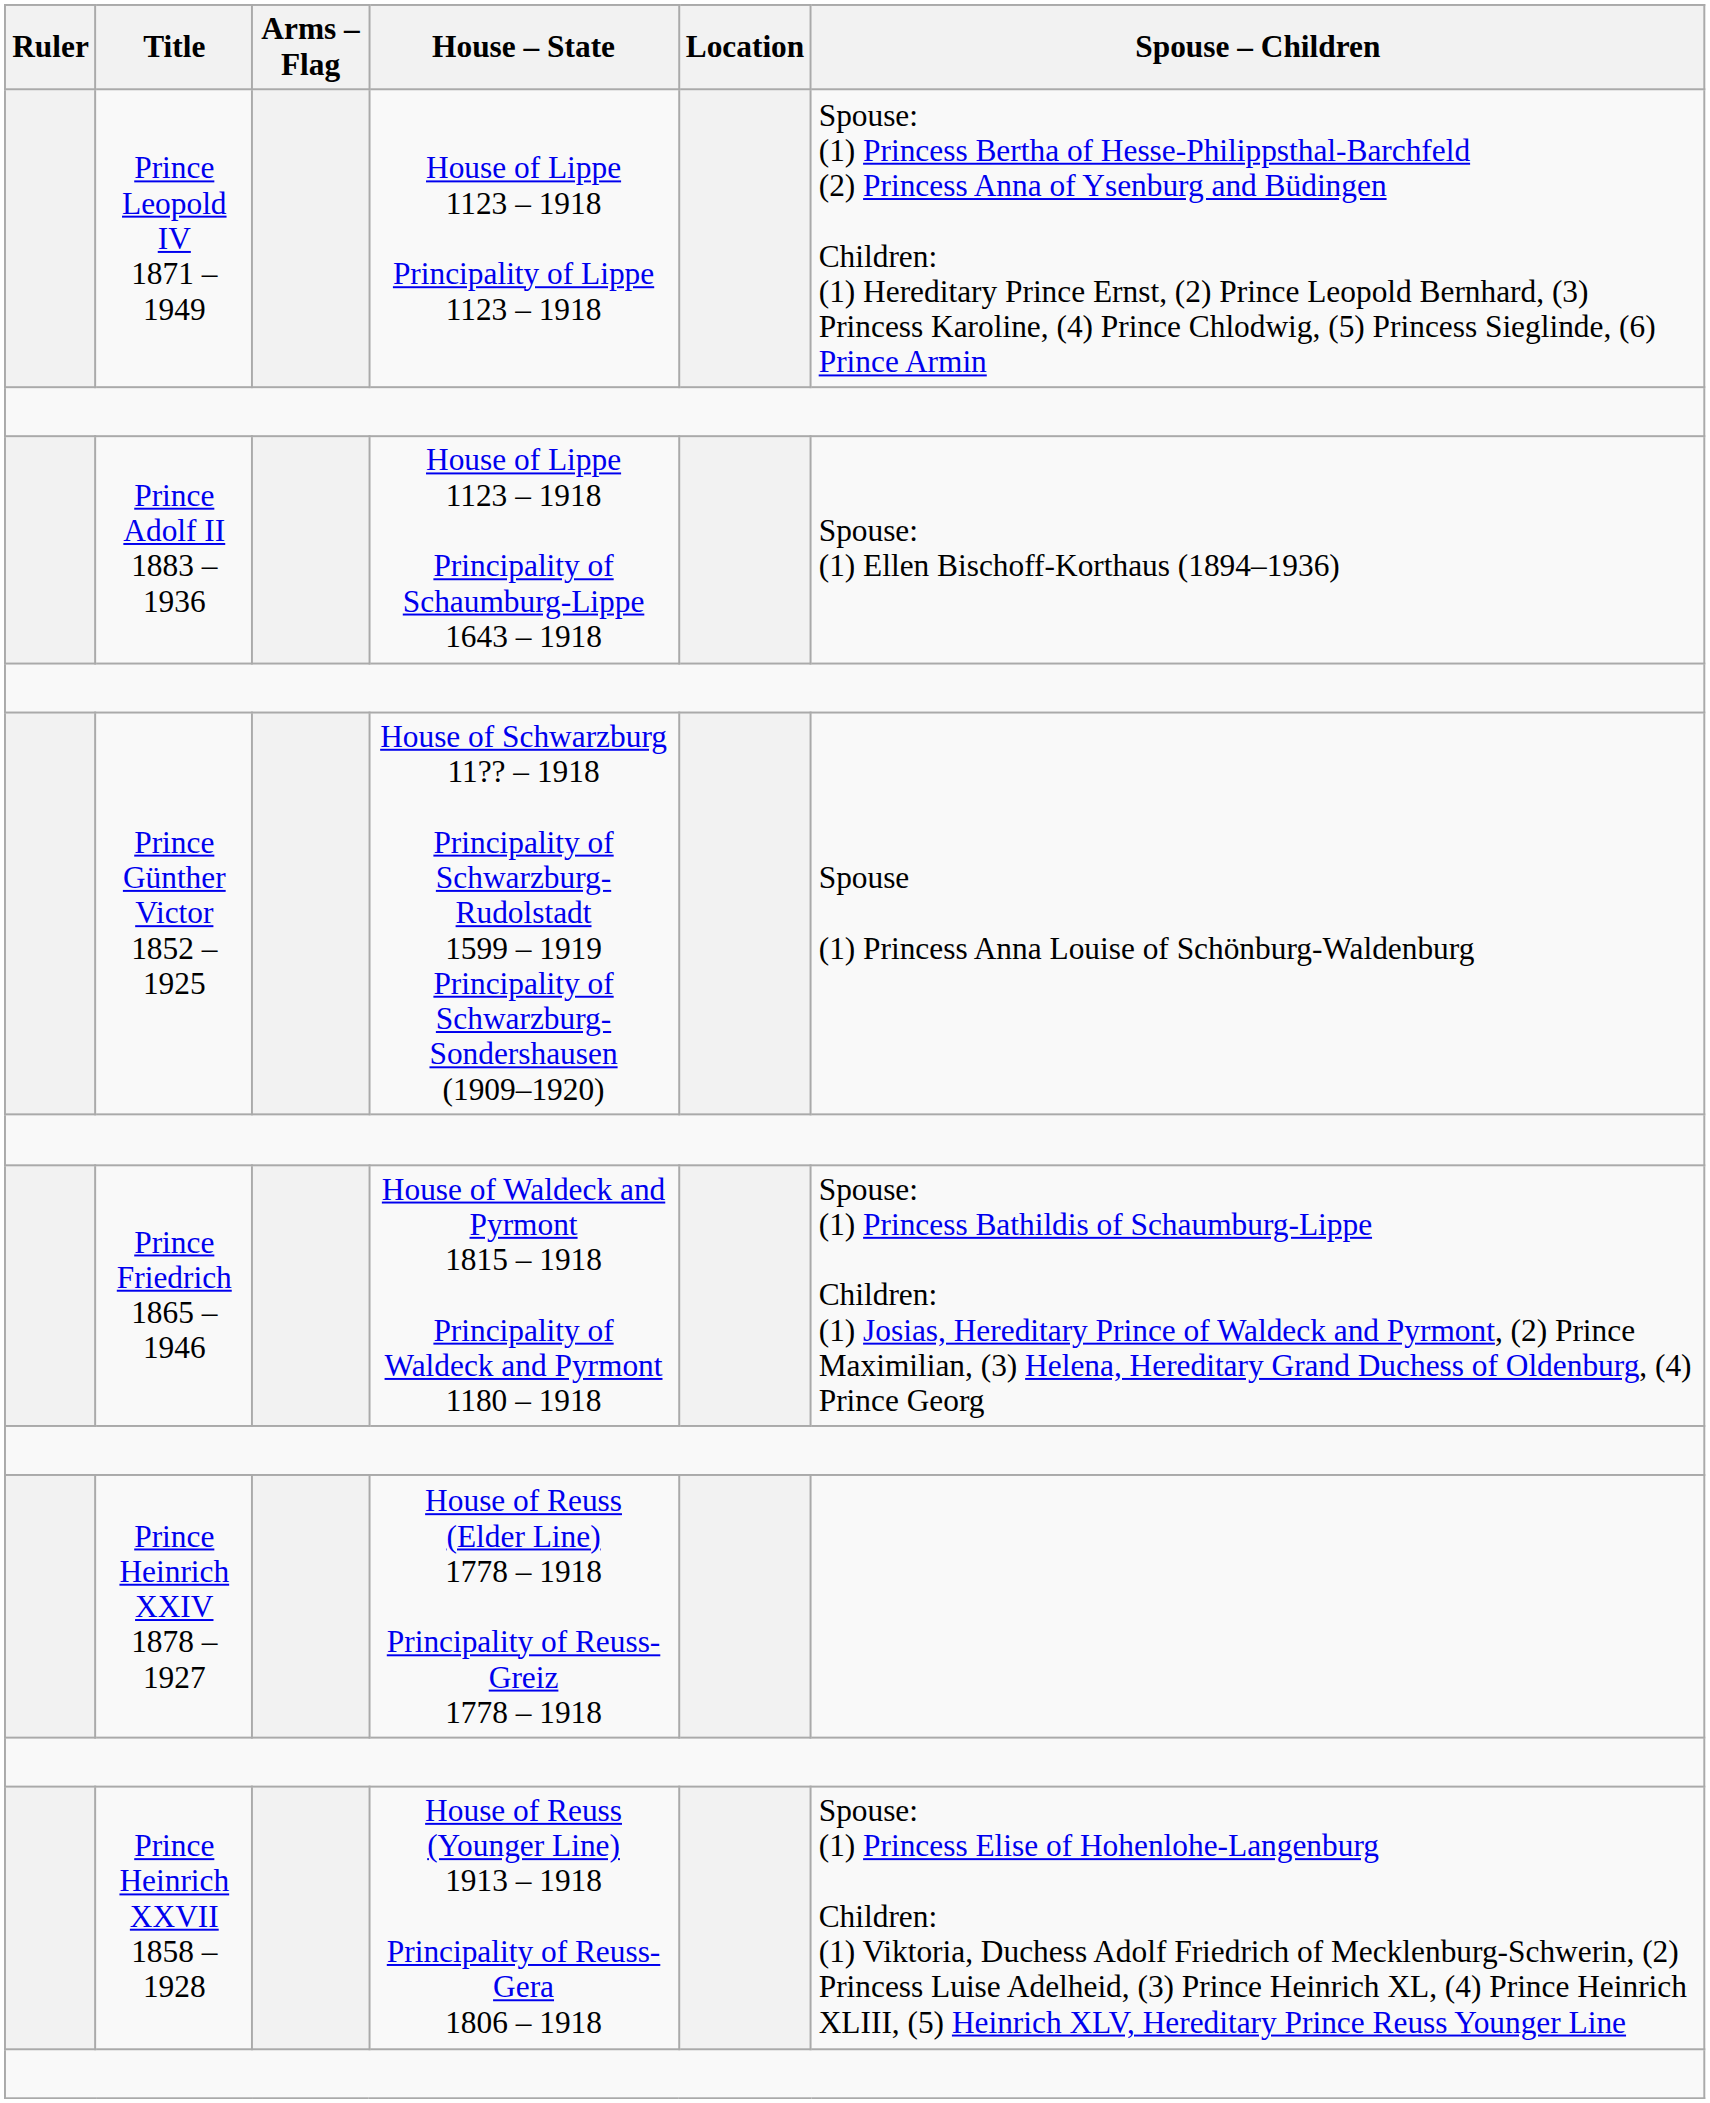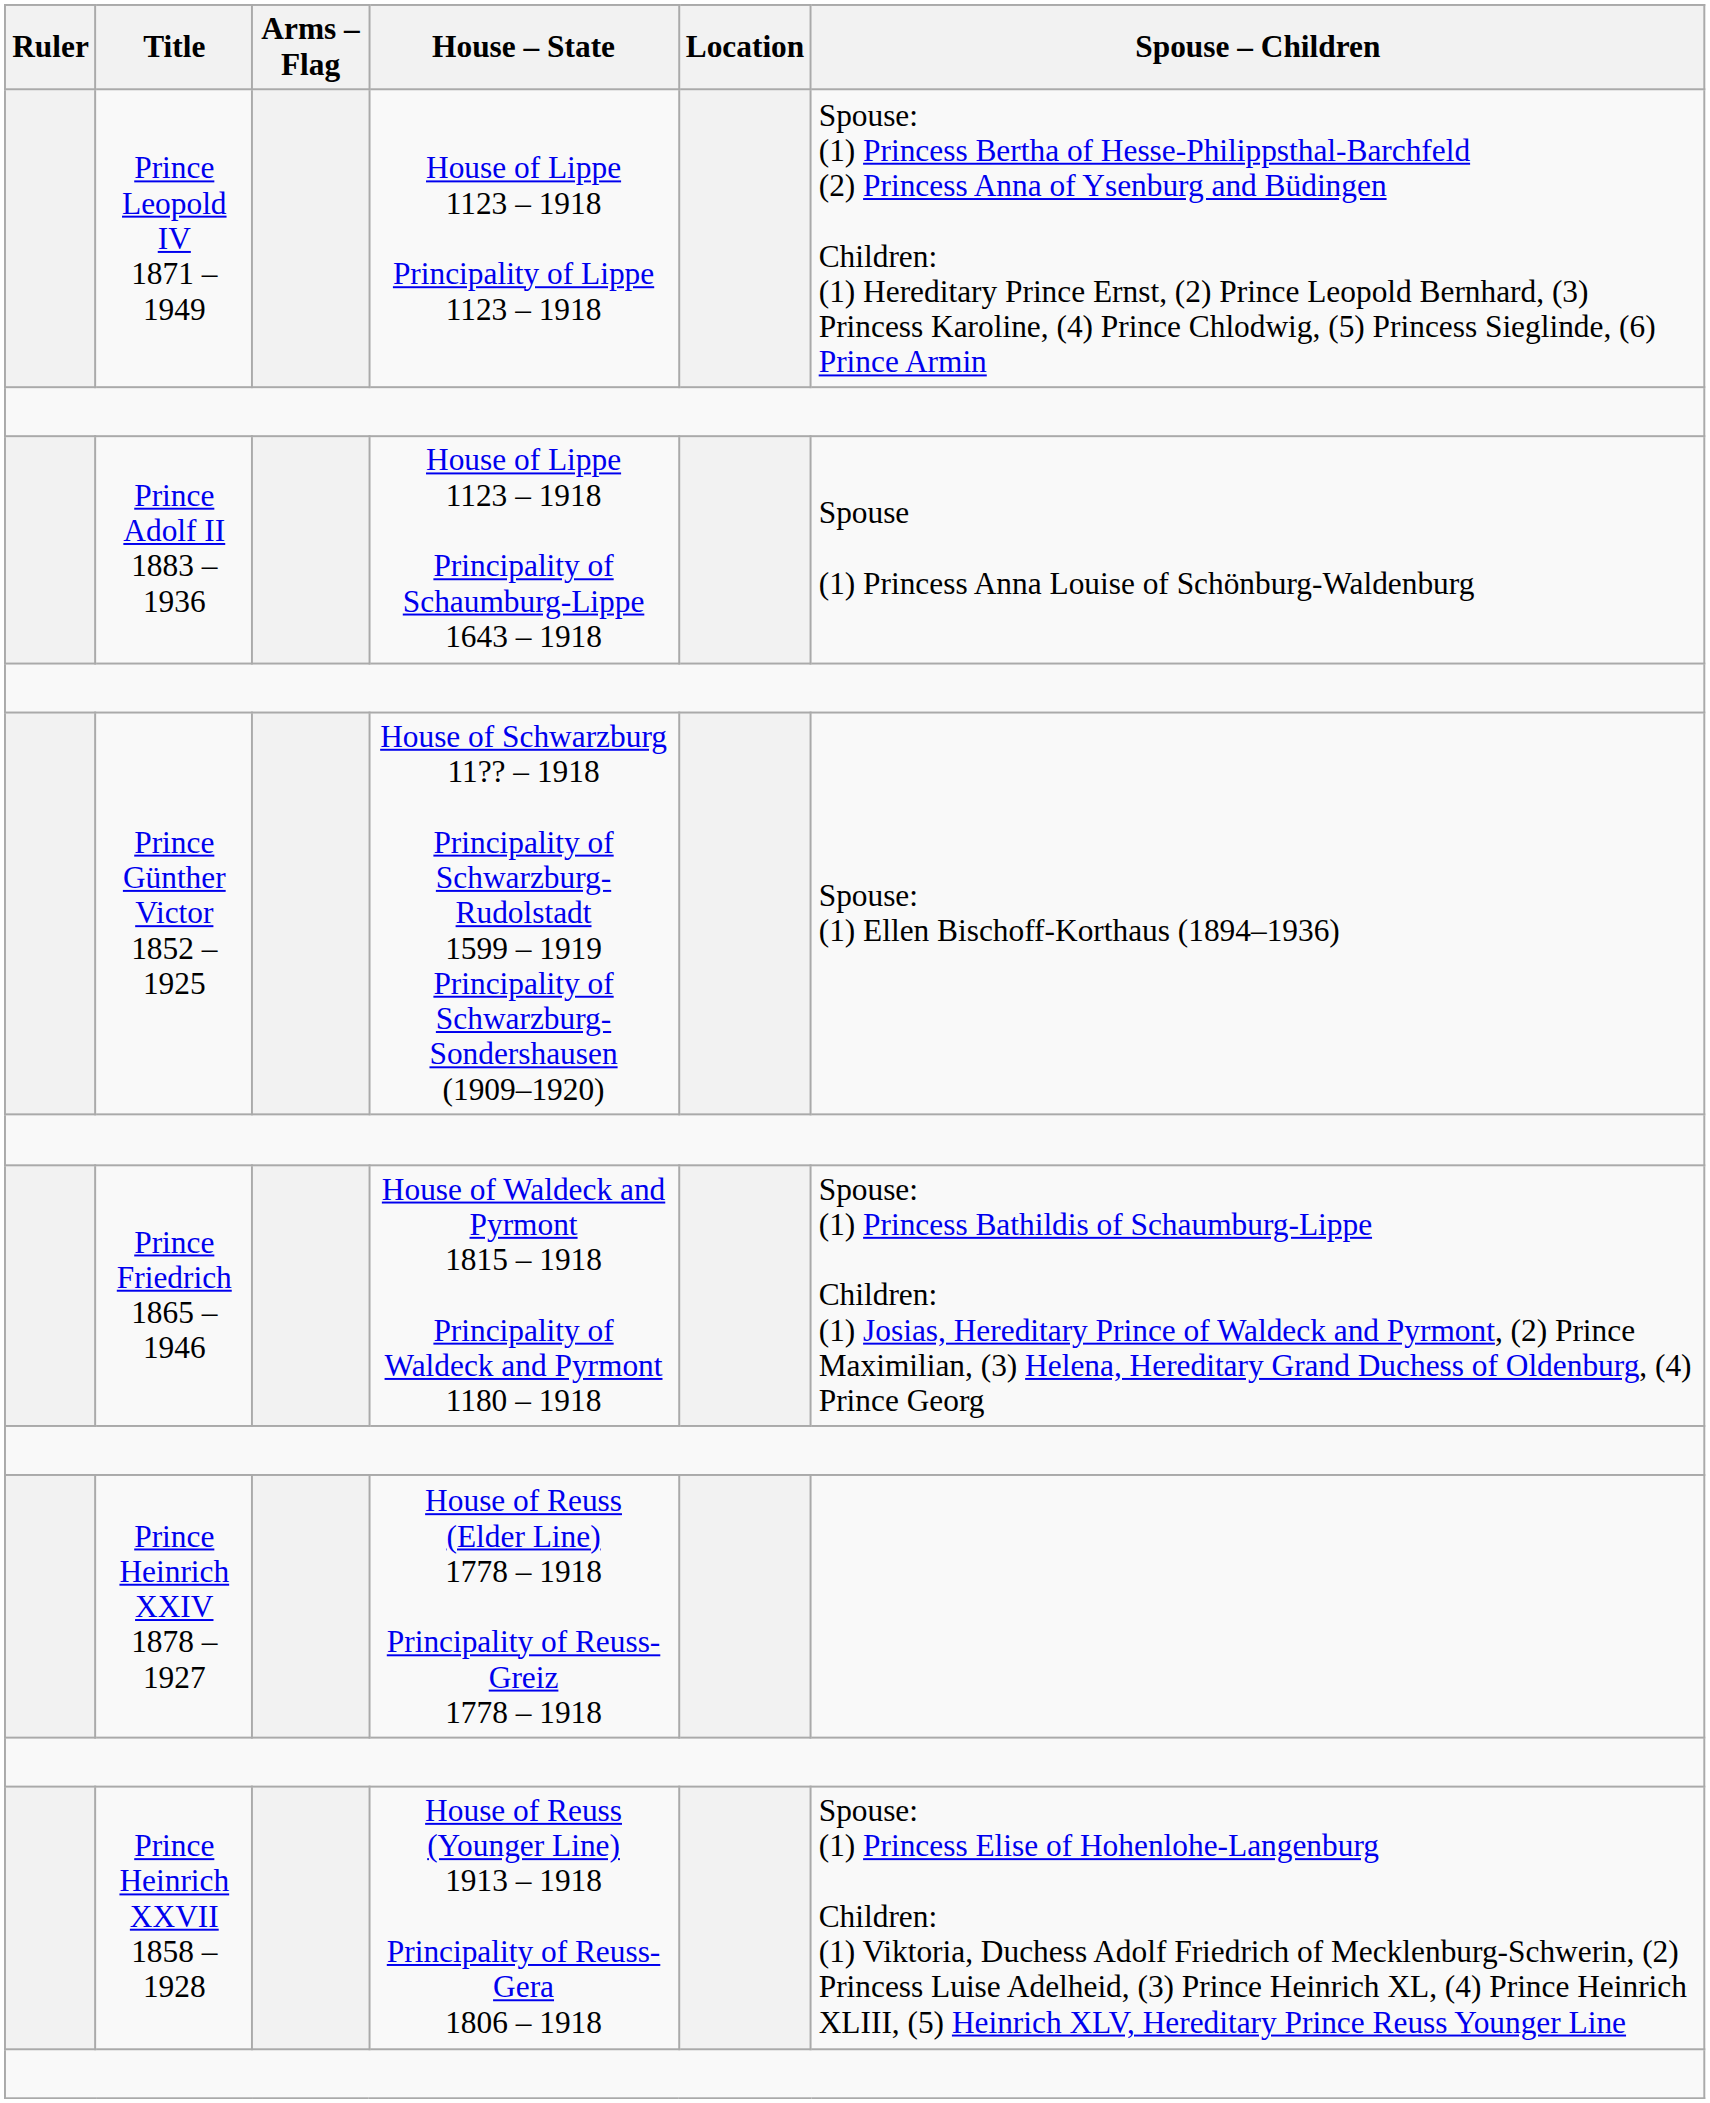Prince Adolf II 1883 – 1936 | Spouse – Children: Spouse: (1) Ellen Bischoff-Korthaus (1894–1936) -> Spouse (1) Princess Anna Louise of Schönburg-Waldenburg
Prince Günther Victor 1852 – 1925 | Spouse – Children: Spouse (1) Princess Anna Louise of Schönburg-Waldenburg -> Spouse: (1) Ellen Bischoff-Korthaus (1894–1936)
